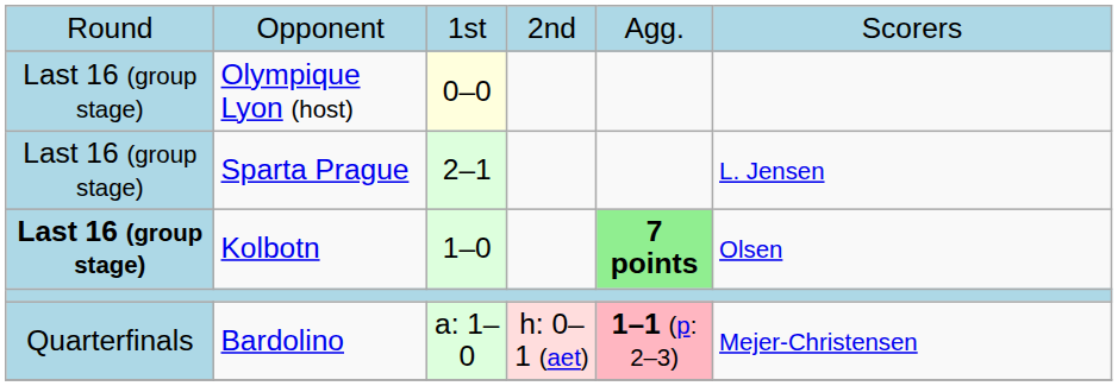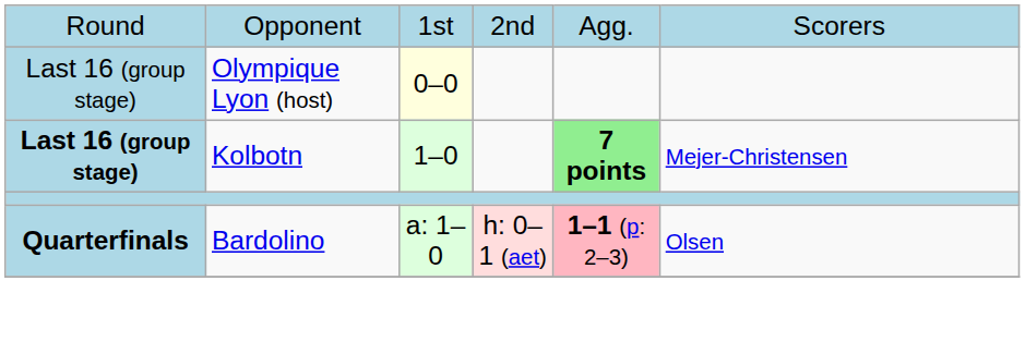- row: Last 16 (group stage) | Sparta Prague | 2–1 | L. Jensen
Kolbotn | column 6: Olsen -> Mejer-Christensen
Bardolino | column 1: normal -> bold
Bardolino | column 6: Mejer-Christensen -> Olsen
